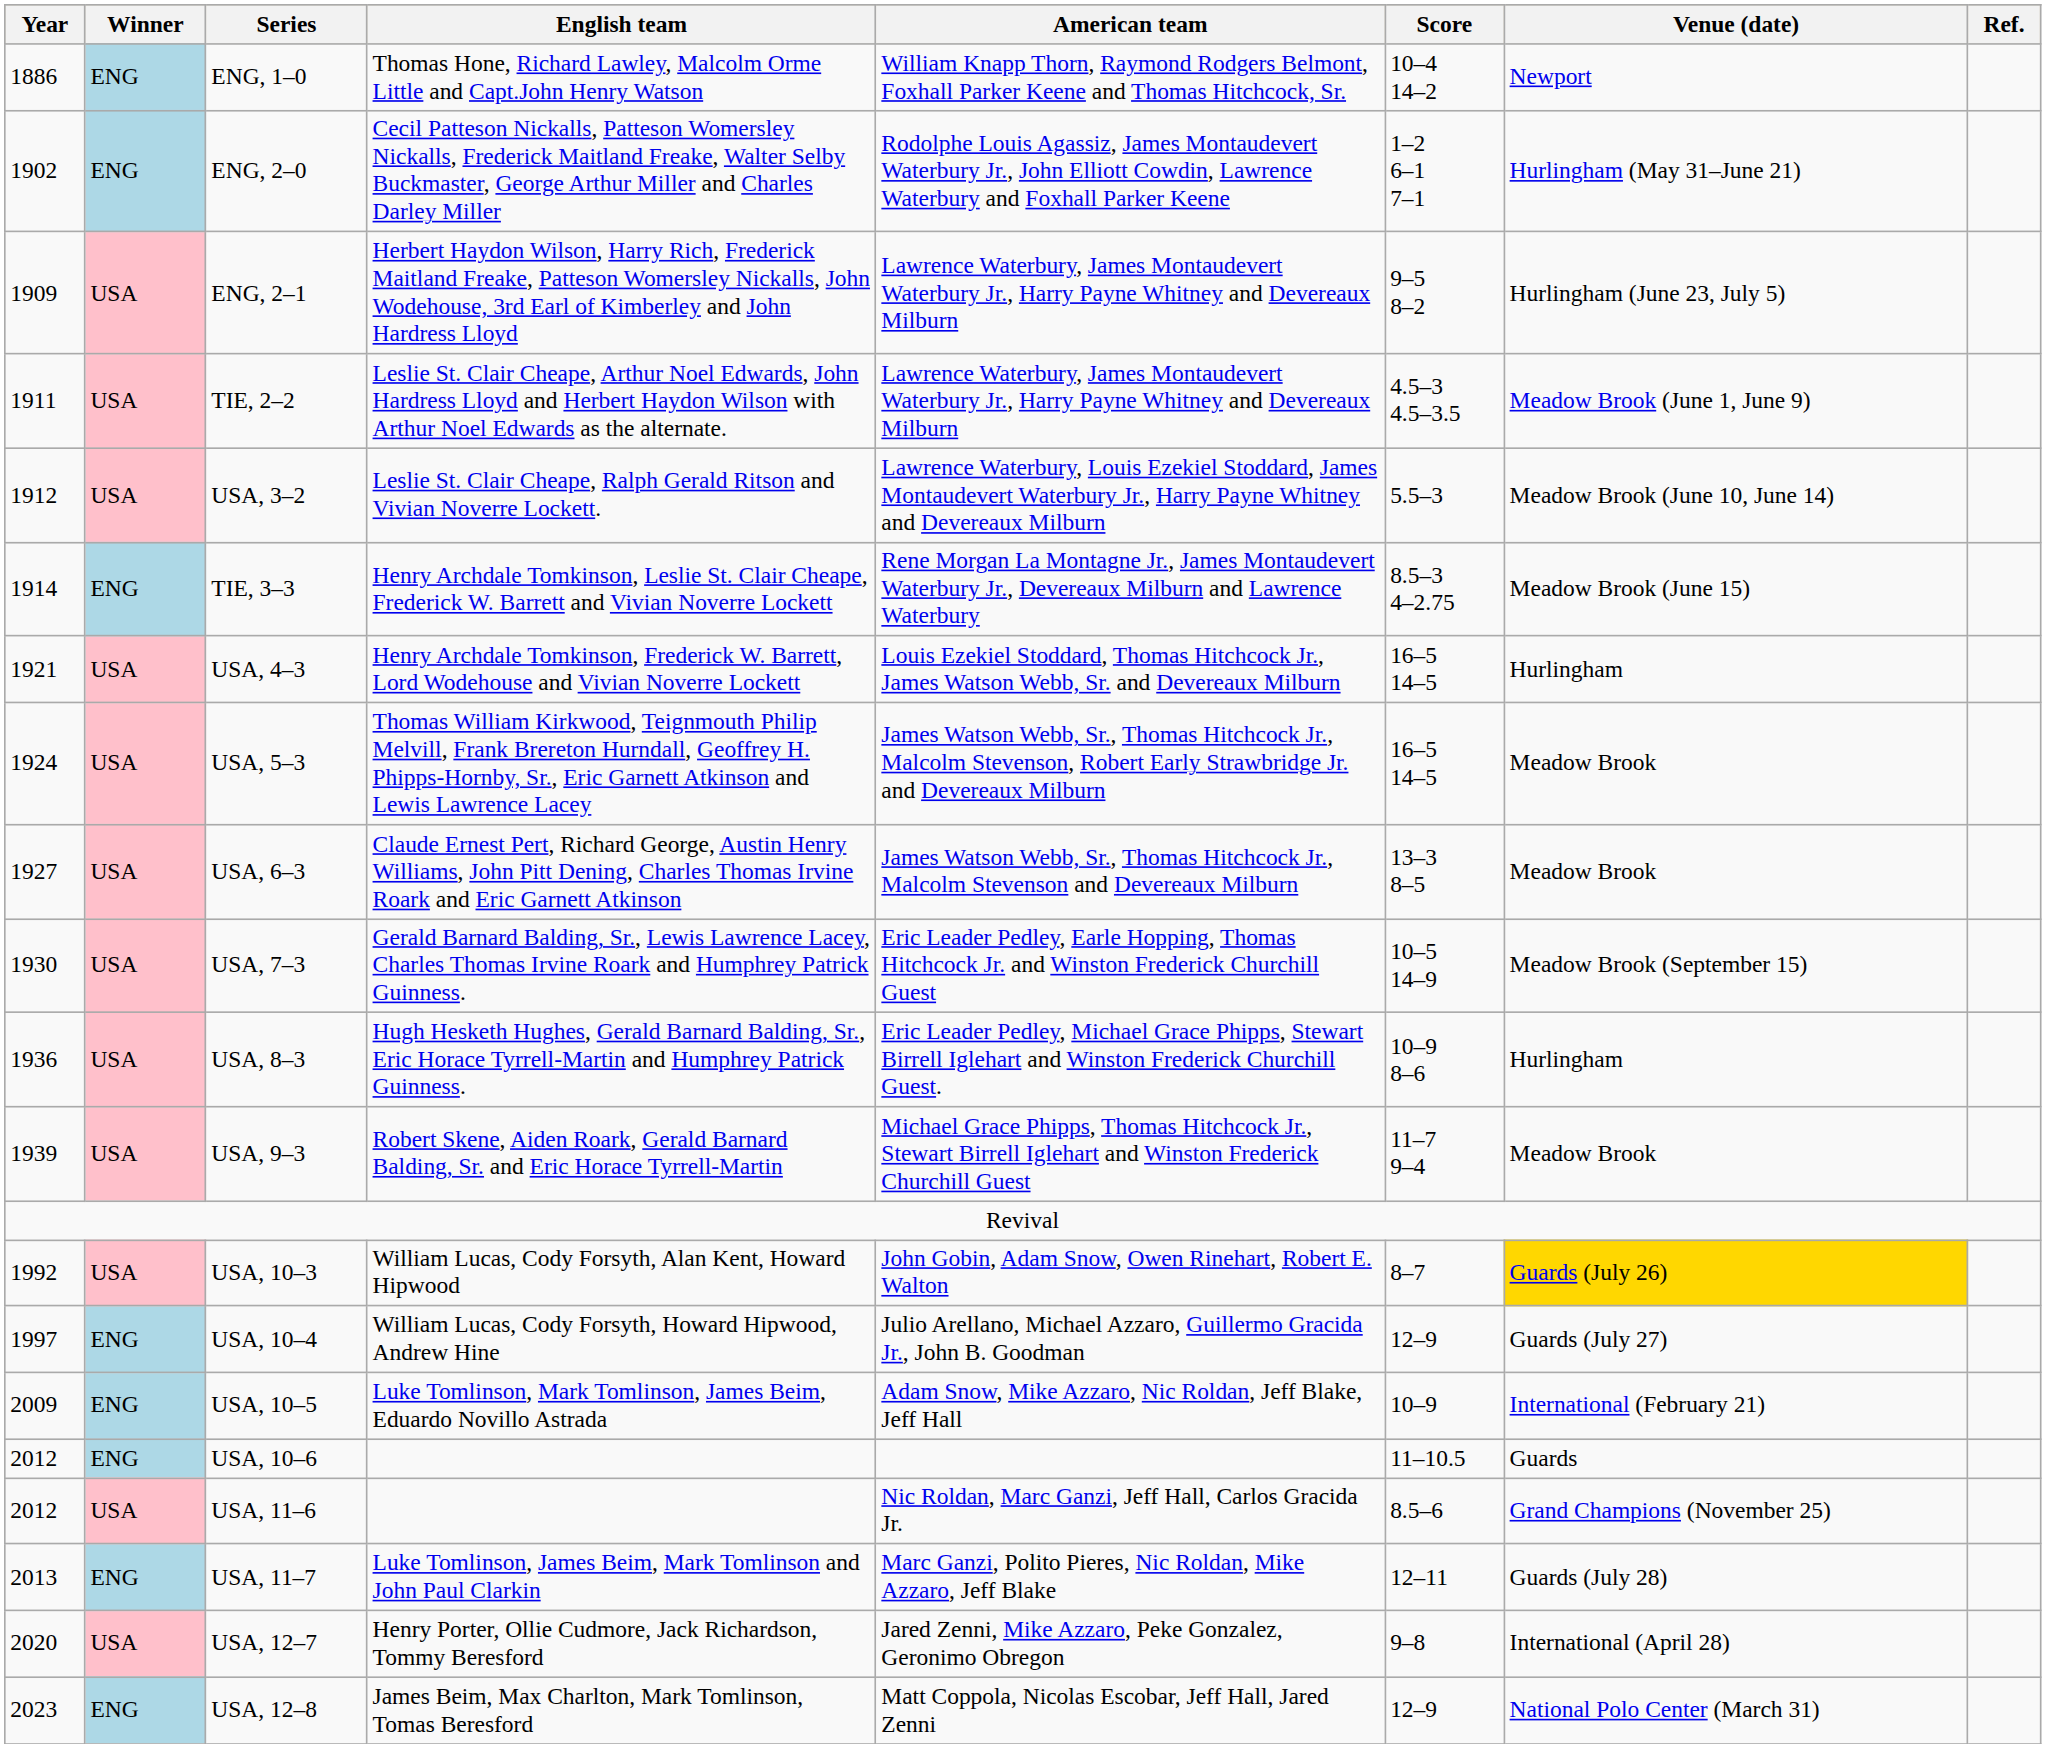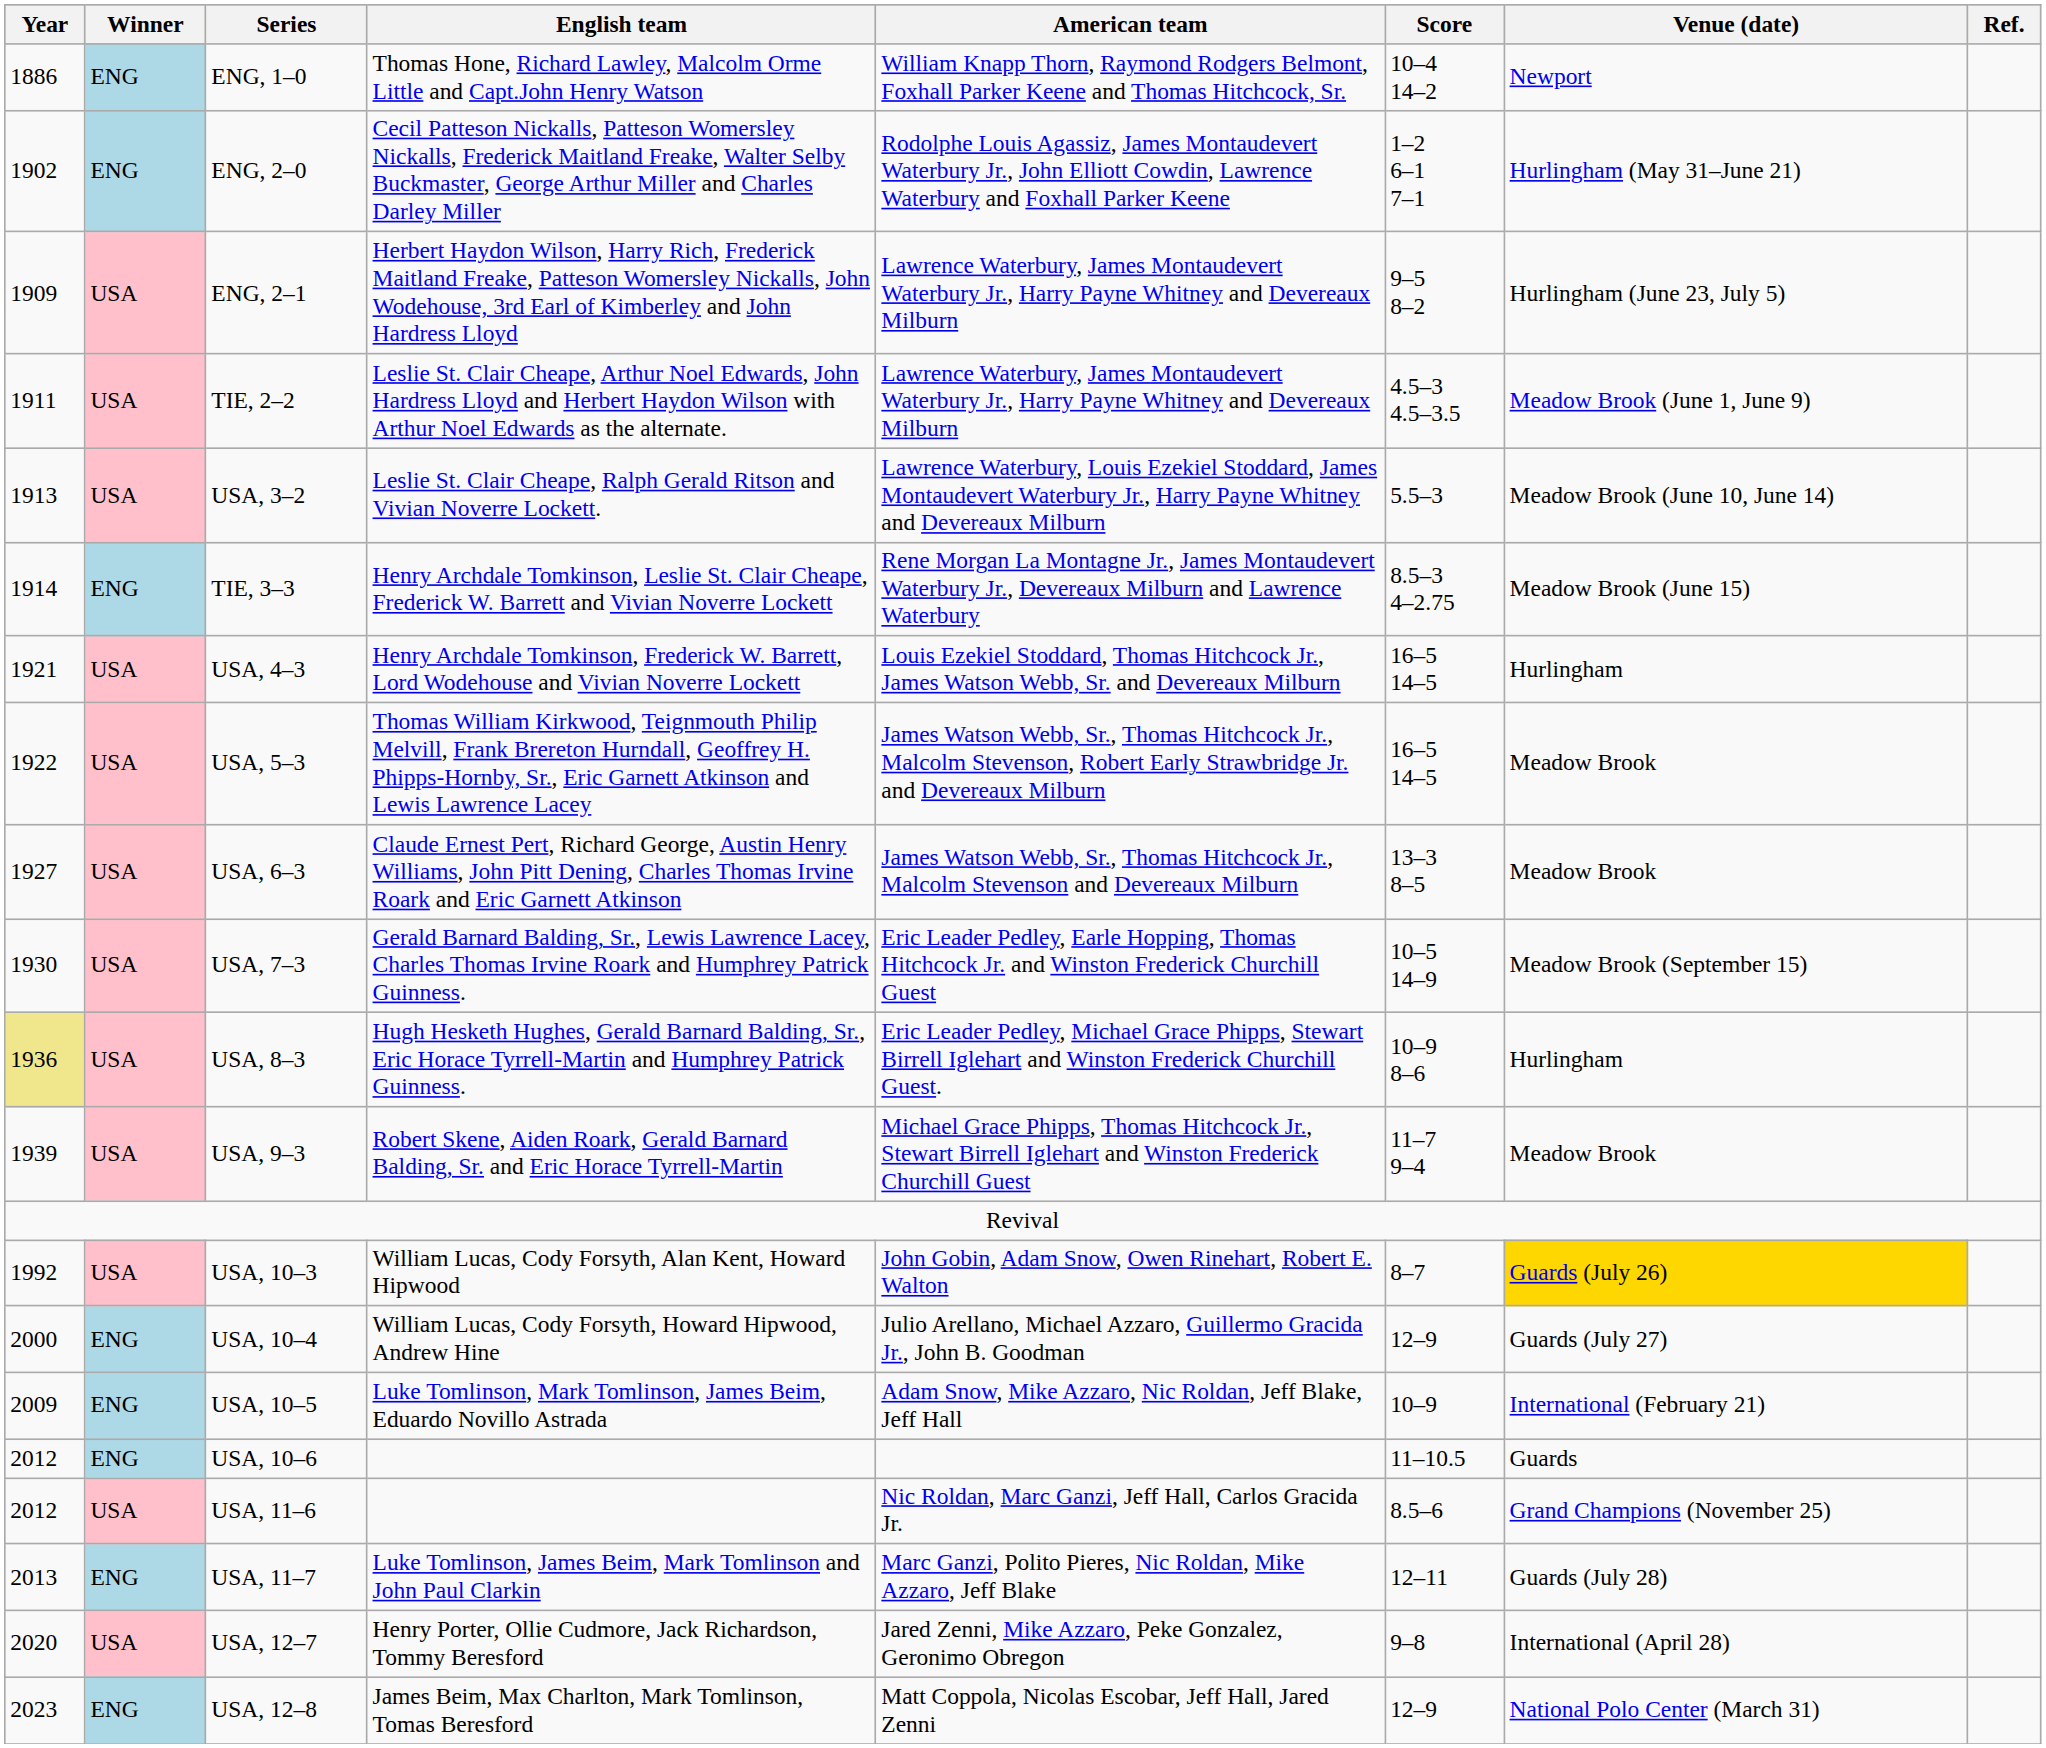USA, 3–2 | Year: 1912 -> 1913
USA, 5–3 | Year: 1924 -> 1922
USA, 8–3 | Year: no background -> khaki background
USA, 10–4 | Year: 1997 -> 2000
